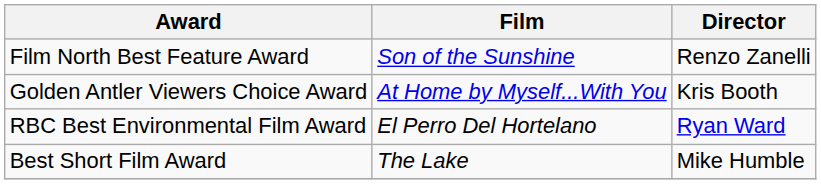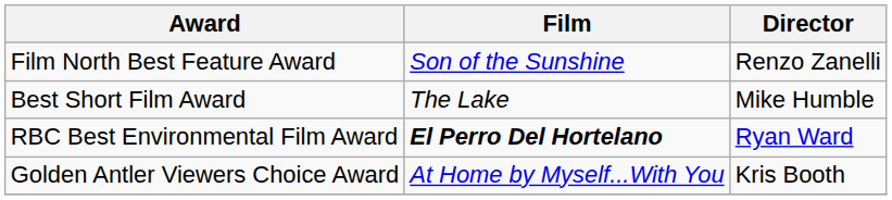rows swapped: Best Short Film Award <-> Golden Antler Viewers Choice Award
RBC Best Environmental Film Award | Film: normal -> bold
